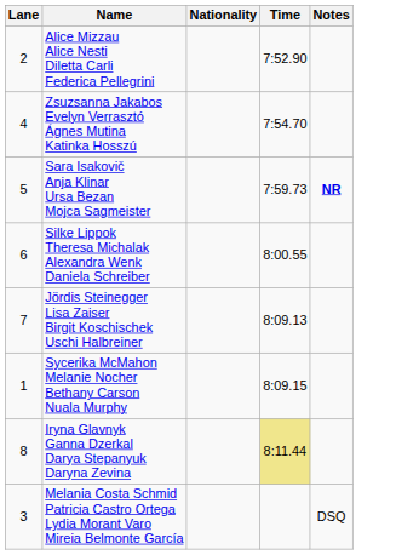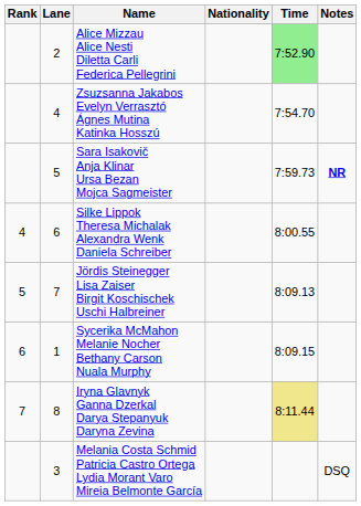+ column: Rank | 4 | 5 | 6 | 7
Alice Mizzau Alice Nesti Diletta Carli Federica Pellegrini | Time: no background -> lightgreen background
